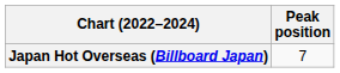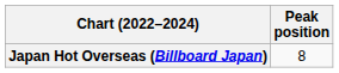Japan Hot Overseas (Billboard Japan) | Peak position: 7 -> 8
